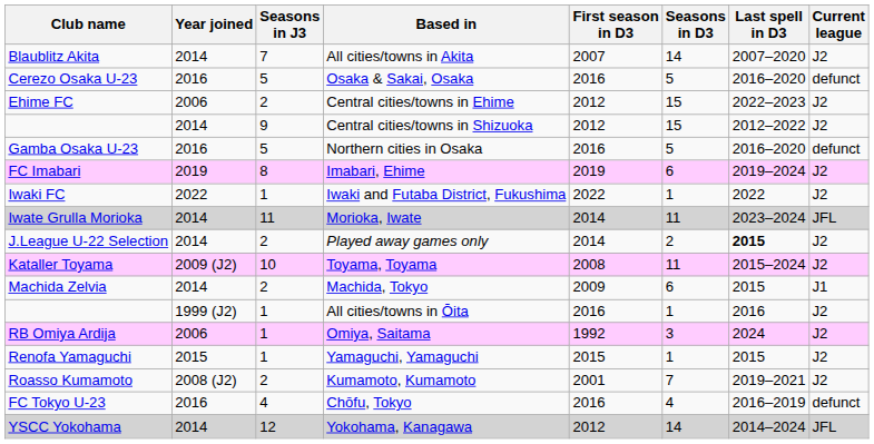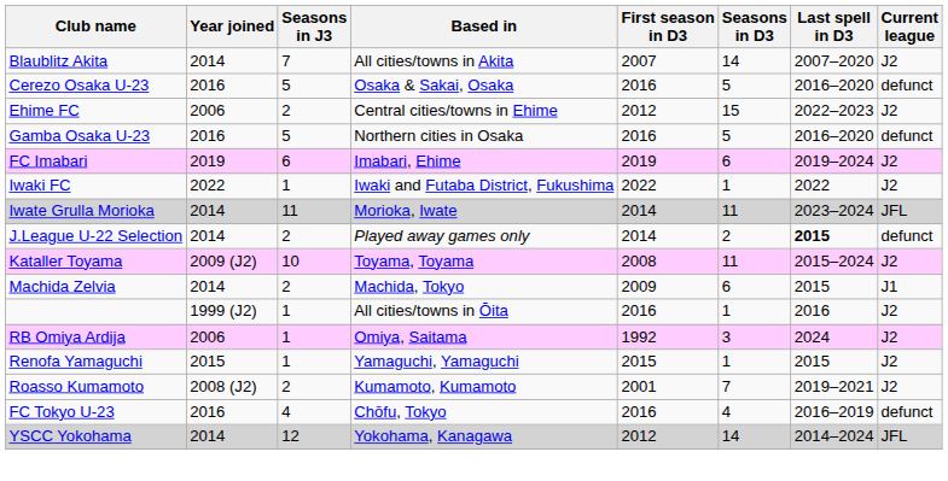- row: 2014 | 9 | Central cities/towns in Shizuoka | 2012 | 15 | 2012–2022 | J2
Imabari, Ehime | Seasons in J3: 8 -> 6
Played away games only | Current league: J2 -> defunct
